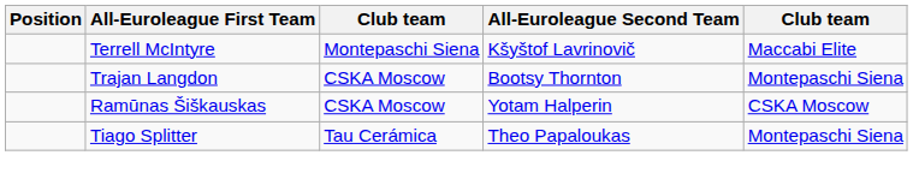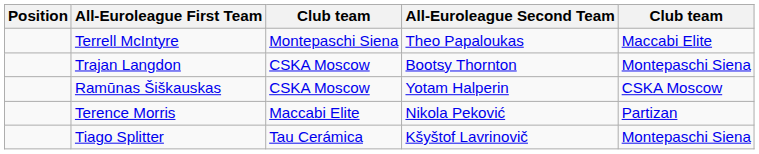Terrell McIntyre | All-Euroleague Second Team: Kšyštof Lavrinovič -> Theo Papaloukas
+ row: Terence Morris | Maccabi Elite | Nikola Peković | Partizan
Tiago Splitter | All-Euroleague Second Team: Theo Papaloukas -> Kšyštof Lavrinovič
